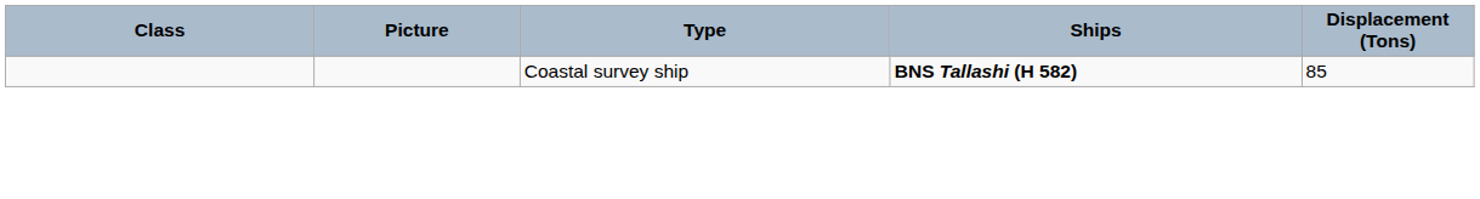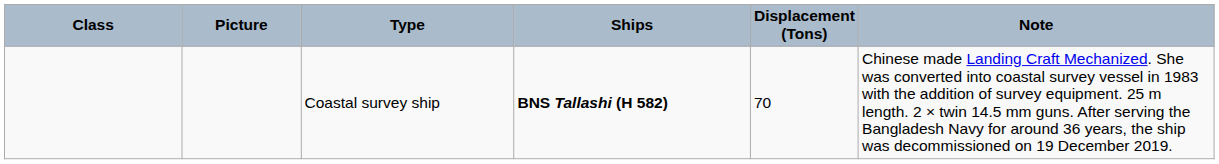+ column: Note | Chinese made Landing Craft Mechanized. She was converted into coastal survey vessel in 1983 with the addition of survey equipment. 25 m length. 2 × twin 14.5 mm guns. After serving the Bangladesh Navy for around 36 years, the ship was decommissioned on 19 December 2019.
Coastal survey ship | Displacement (Tons): 85 -> 70
